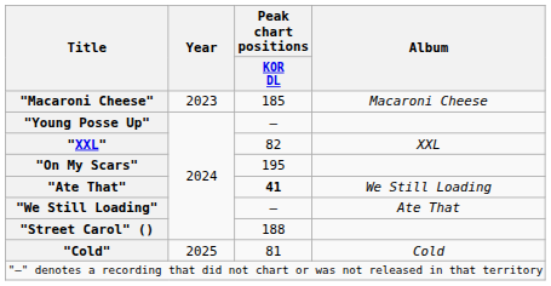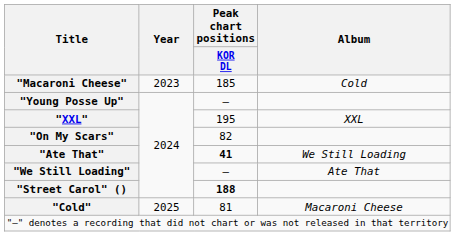"Macaroni Cheese" | Album: Macaroni Cheese -> Cold
"XXL" | Peak chart positions / KOR DL: 82 -> 195
"On My Scars" | Peak chart positions / KOR DL: 195 -> 82
"Street Carol" () | Peak chart positions / KOR DL: normal -> bold
"Cold" | Album: Cold -> Macaroni Cheese
